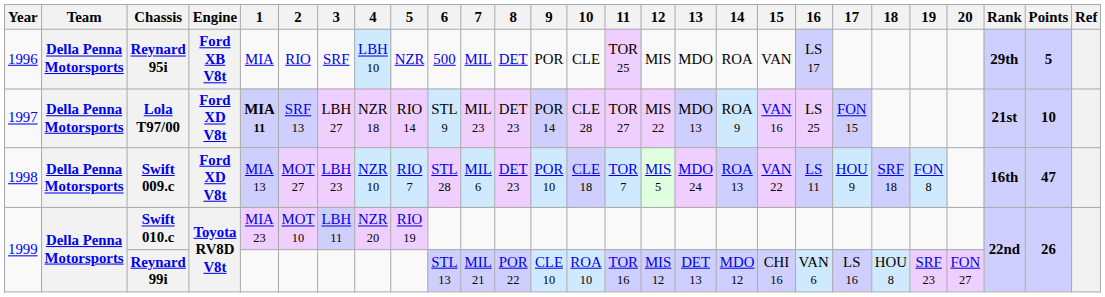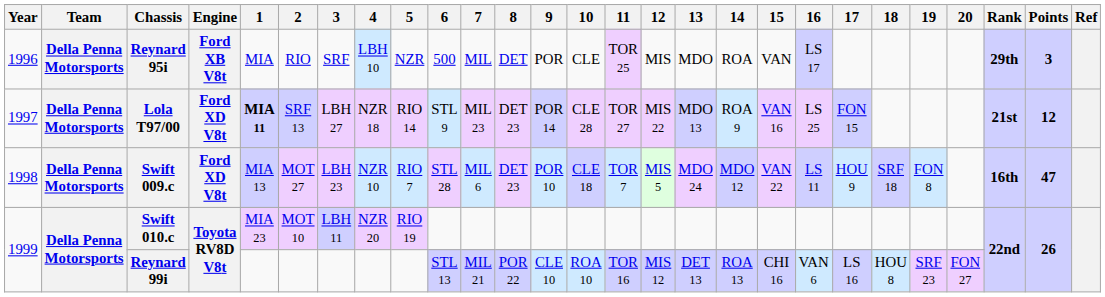Reynard 95i | Points: 5 -> 3
Lola T97/00 | Points: 10 -> 12
Swift 009.c | 14: ROA 13 -> MDO 12
Reynard 99i | 14: MDO 12 -> ROA 13
